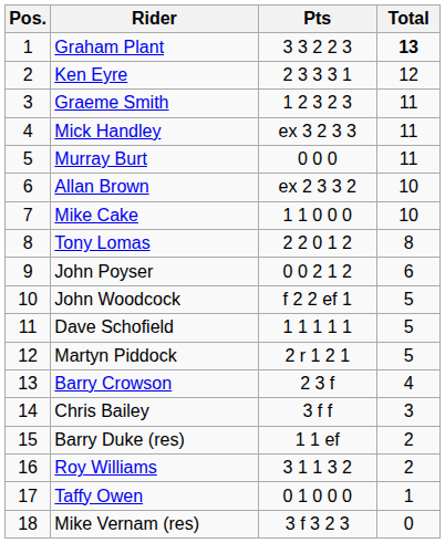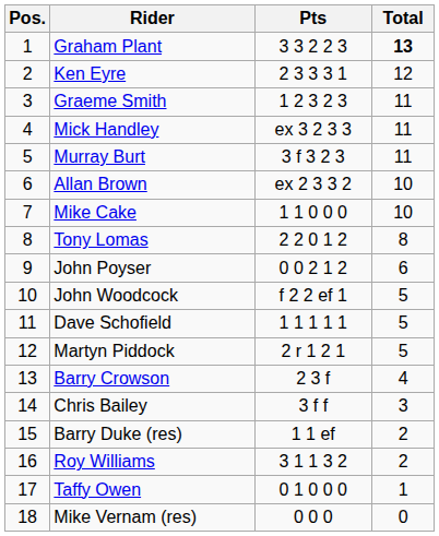Murray Burt | Pts: 0 0 0 -> 3 f 3 2 3
Mike Vernam (res) | Pts: 3 f 3 2 3 -> 0 0 0
